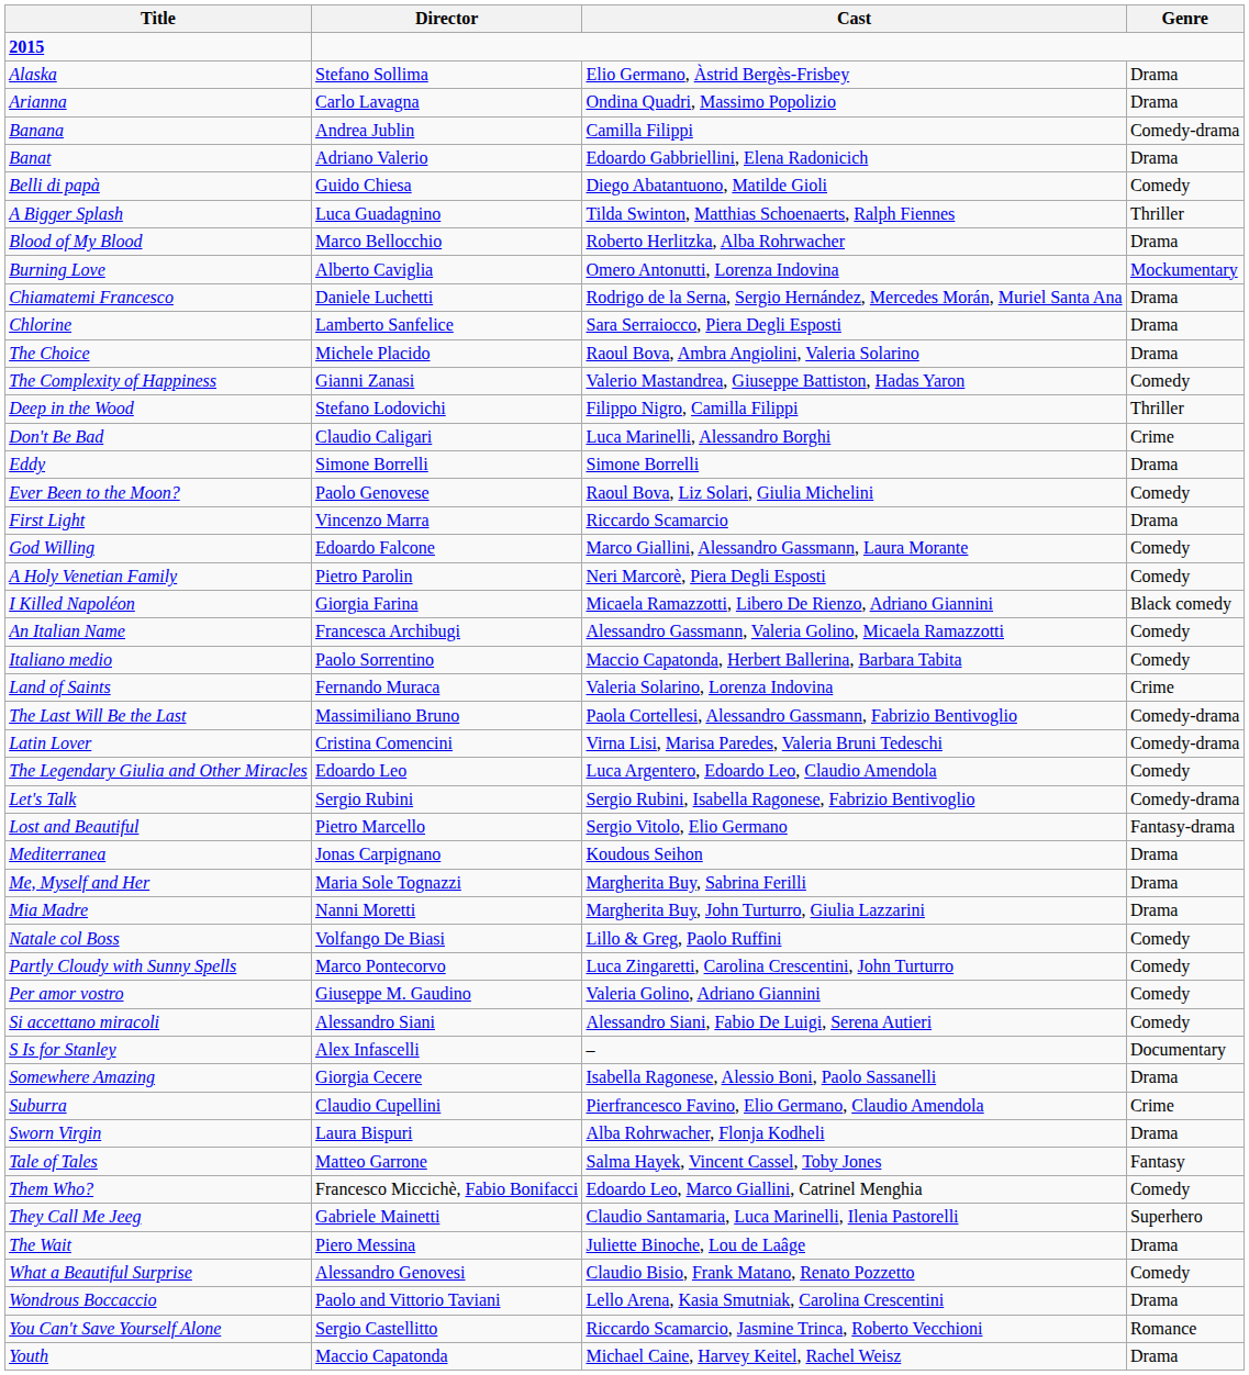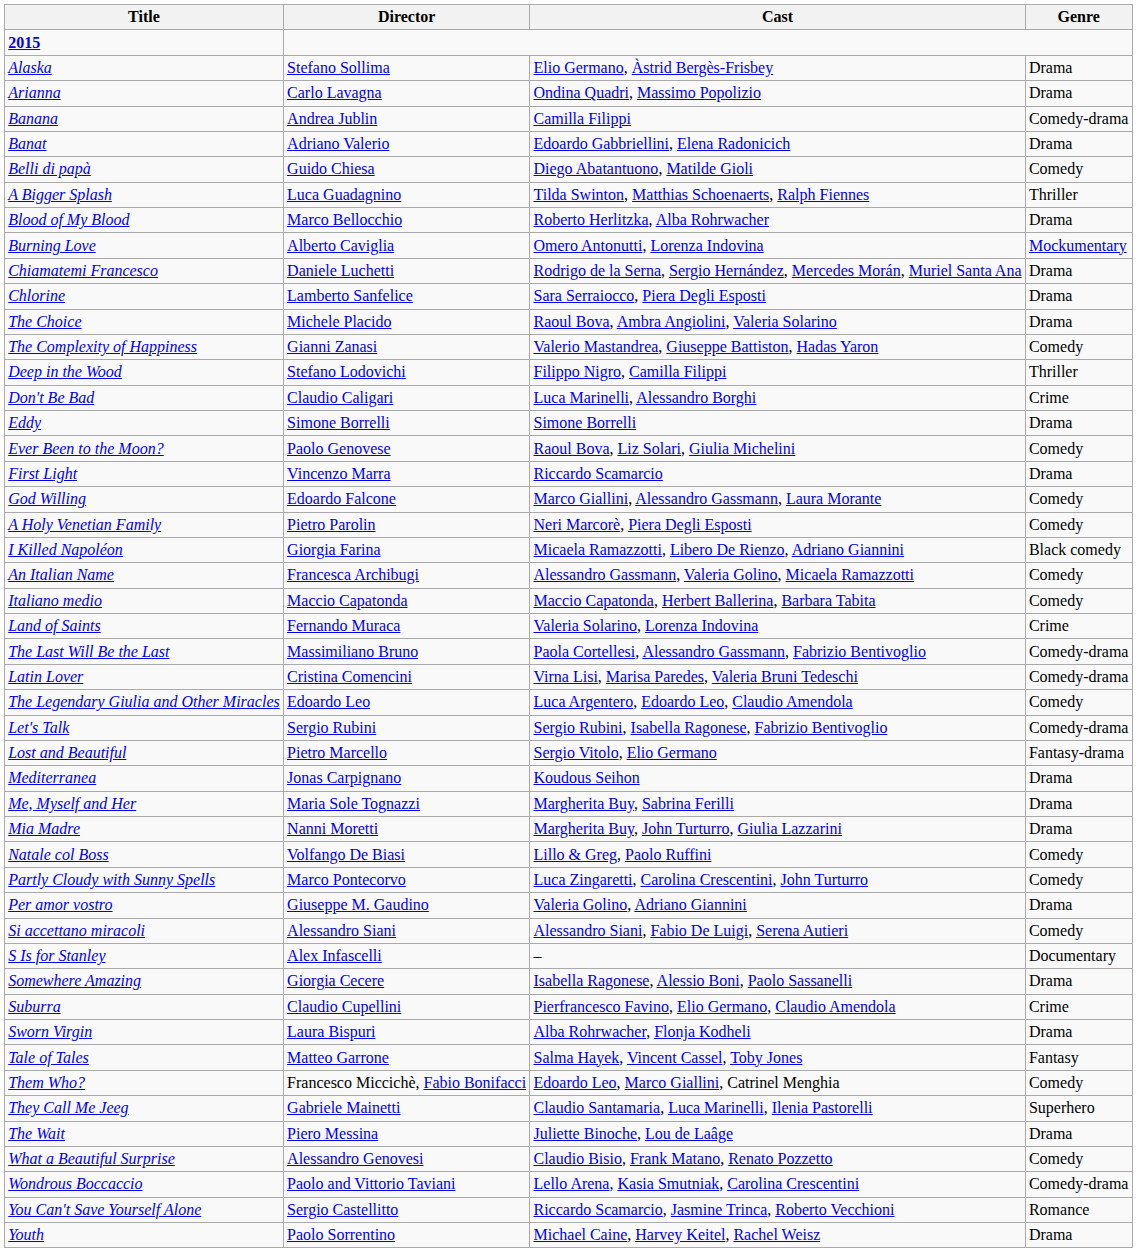Italiano medio | Director: Paolo Sorrentino -> Maccio Capatonda
Per amor vostro | Genre: Comedy -> Drama
Wondrous Boccaccio | Genre: Drama -> Comedy-drama
Youth | Director: Maccio Capatonda -> Paolo Sorrentino
